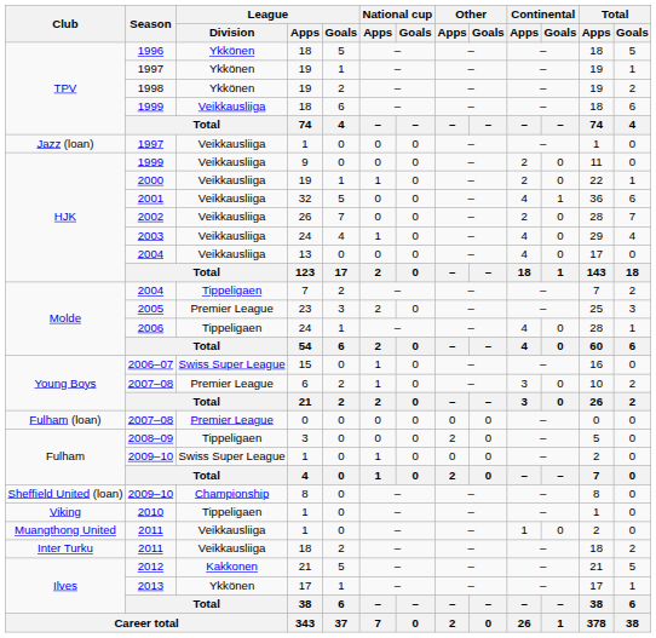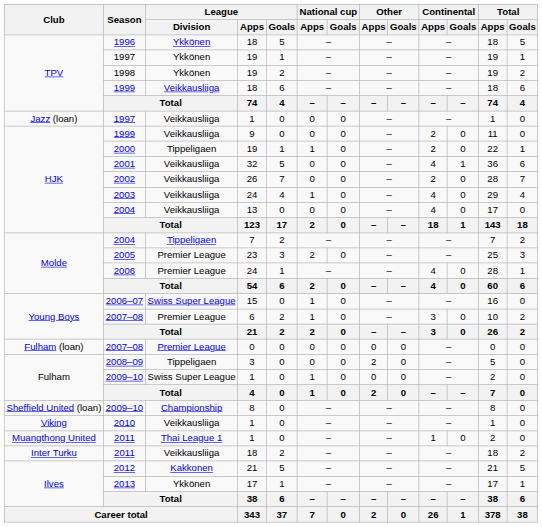2000 | League / Division: Veikkausliiga -> Tippeligaen
2006 | League / Division: Tippeligaen -> Premier League
2010 | League / Division: Tippeligaen -> Veikkausliiga
2011 / 1 | League / Division: Veikkausliiga -> Thai League 1
